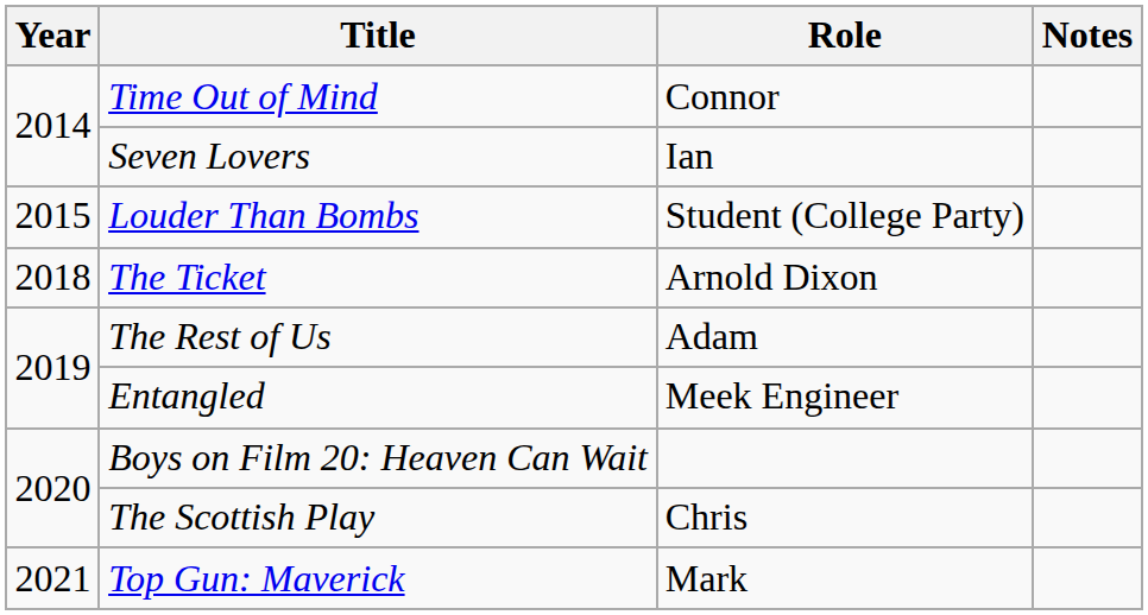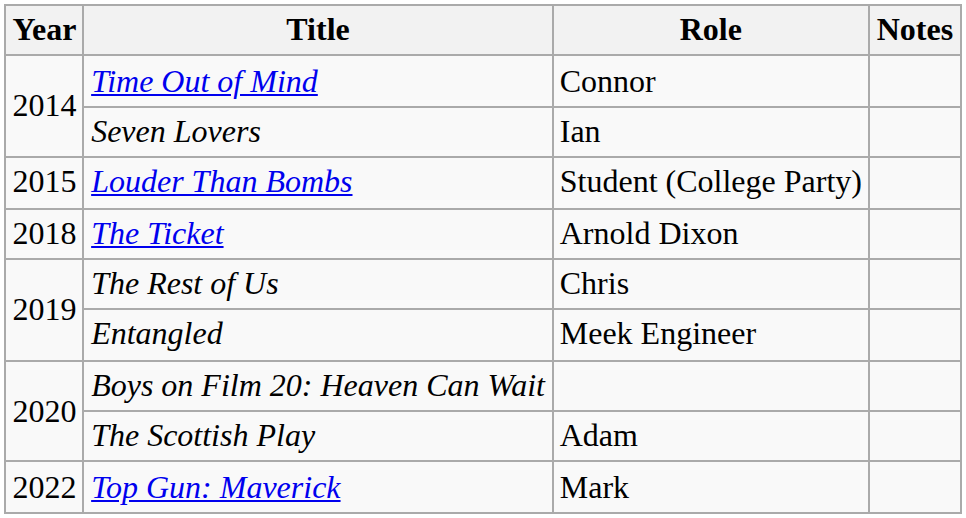The Rest of Us | Role: Adam -> Chris
The Scottish Play | Role: Chris -> Adam
Top Gun: Maverick | Year: 2021 -> 2022
